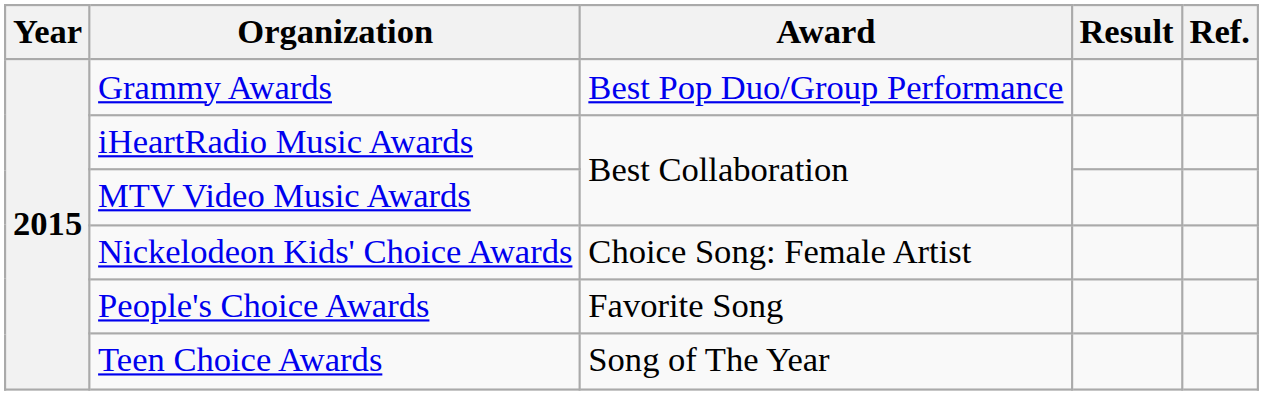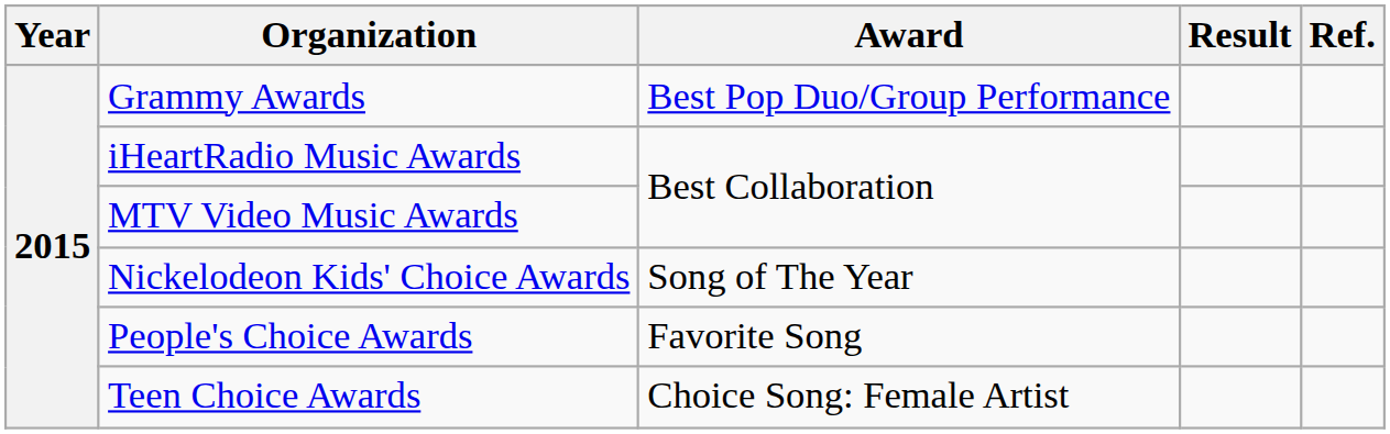Nickelodeon Kids' Choice Awards | Award: Choice Song: Female Artist -> Song of The Year
Teen Choice Awards | Award: Song of The Year -> Choice Song: Female Artist
